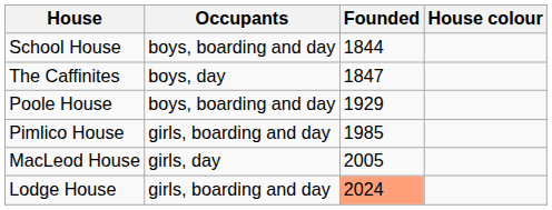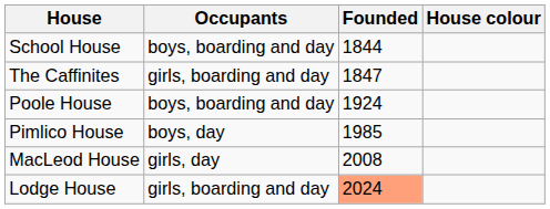The Caffinites | Occupants: boys, day -> girls, boarding and day
Poole House | Founded: 1929 -> 1924
Pimlico House | Occupants: girls, boarding and day -> boys, day
MacLeod House | Founded: 2005 -> 2008
